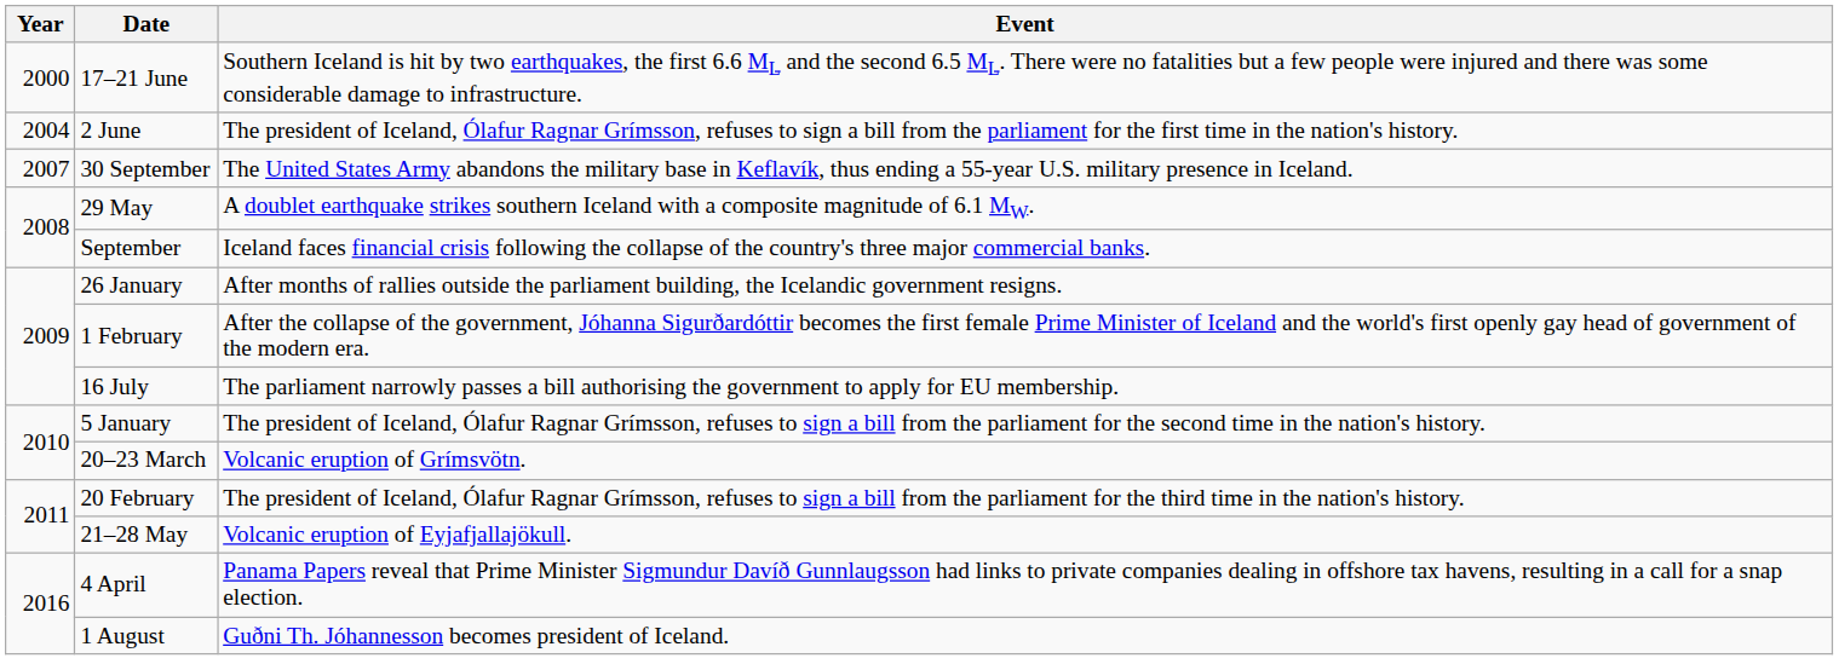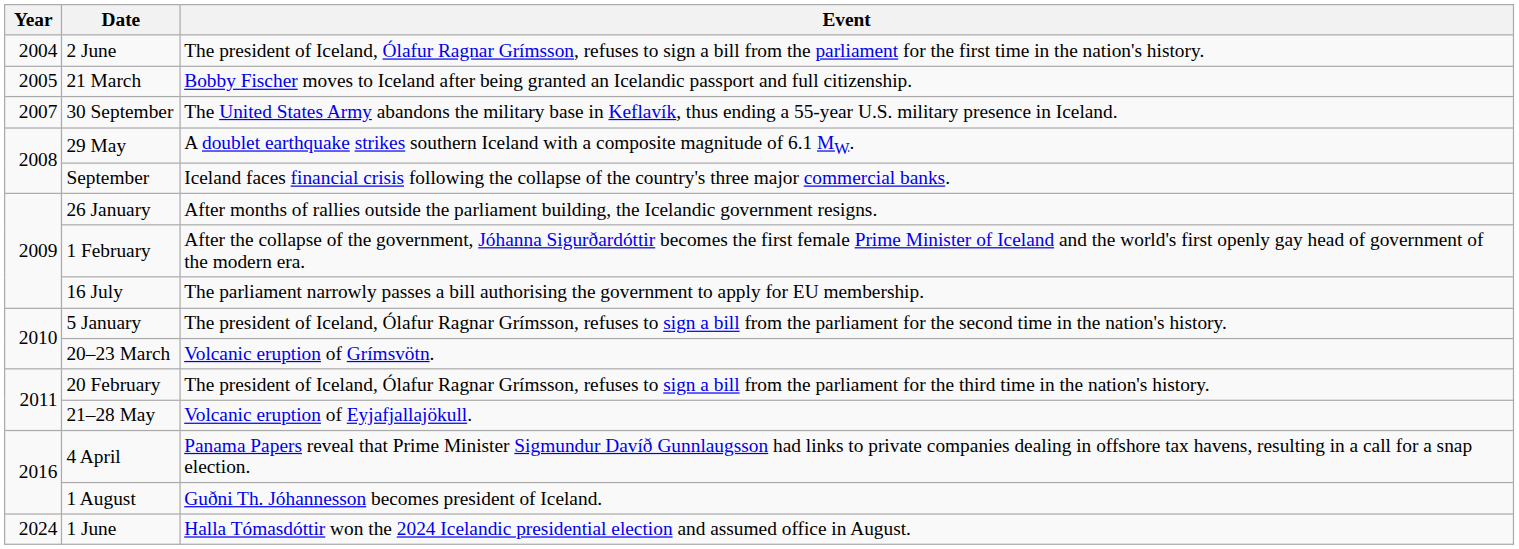- row: 2000 | 17–21 June | Southern Iceland is hit by two earthquakes, the first 6.6 ML and the second 6.5 ML. There were no fatalities but a few people were injured and there was some considerable damage to infrastructure.
+ row: 2005 | 21 March | Bobby Fischer moves to Iceland after being granted an Icelandic passport and full citizenship.
+ row: 2024 | 1 June | Halla Tómasdóttir won the 2024 Icelandic presidential election and assumed office in August.
